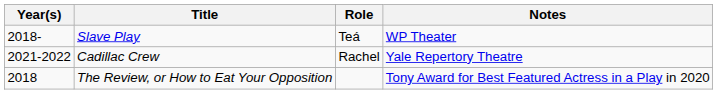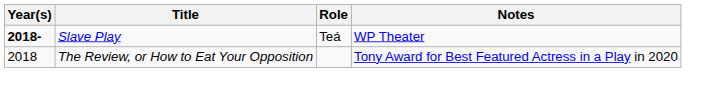Slave Play | Year(s): normal -> bold
- row: 2021-2022 | Cadillac Crew | Rachel | Yale Repertory Theatre
